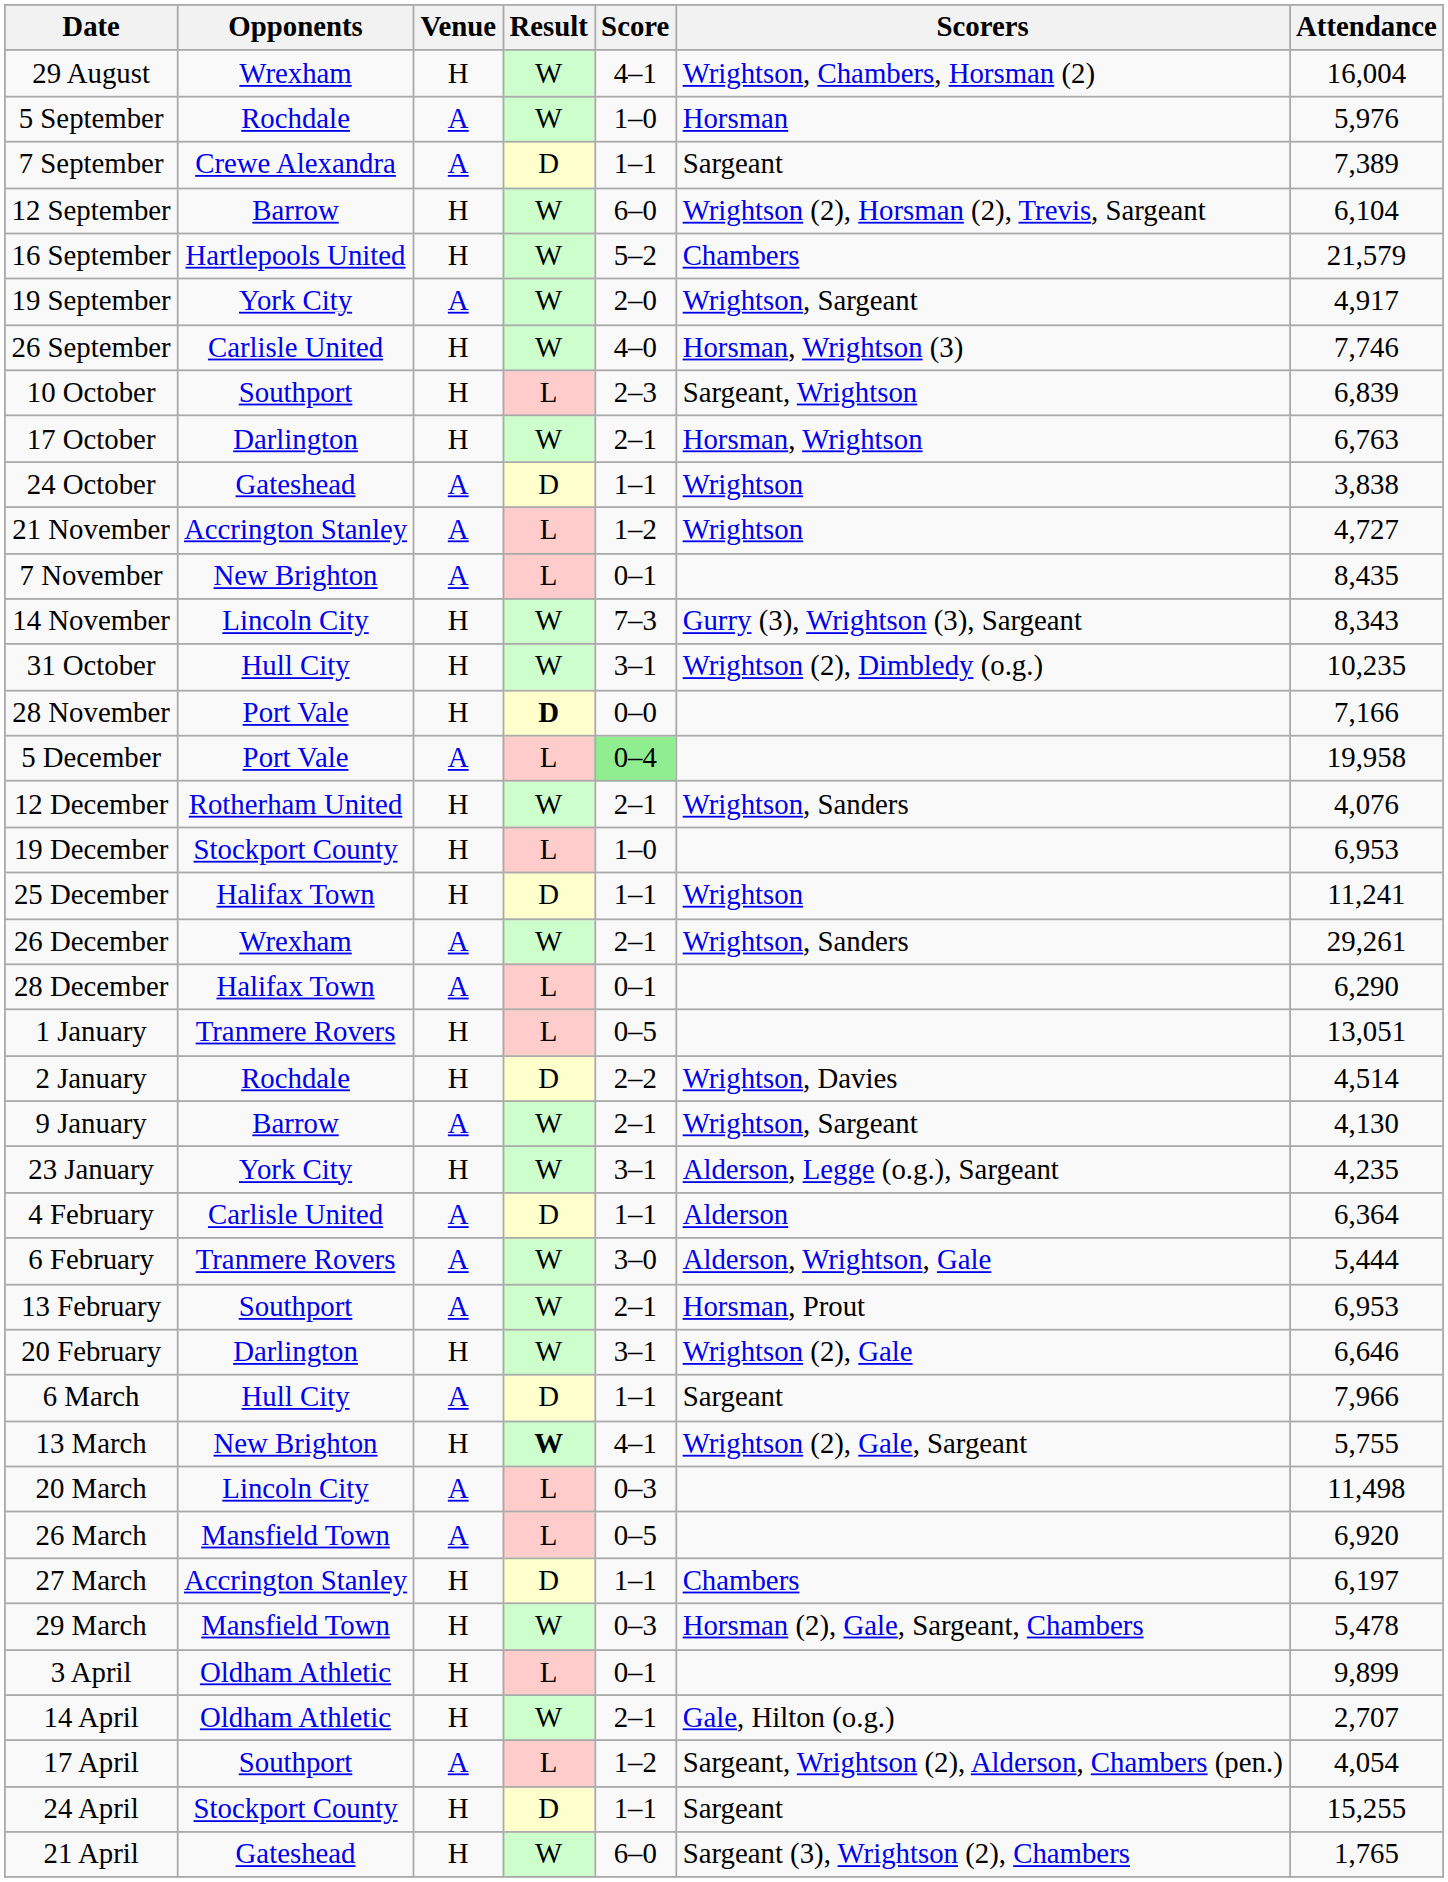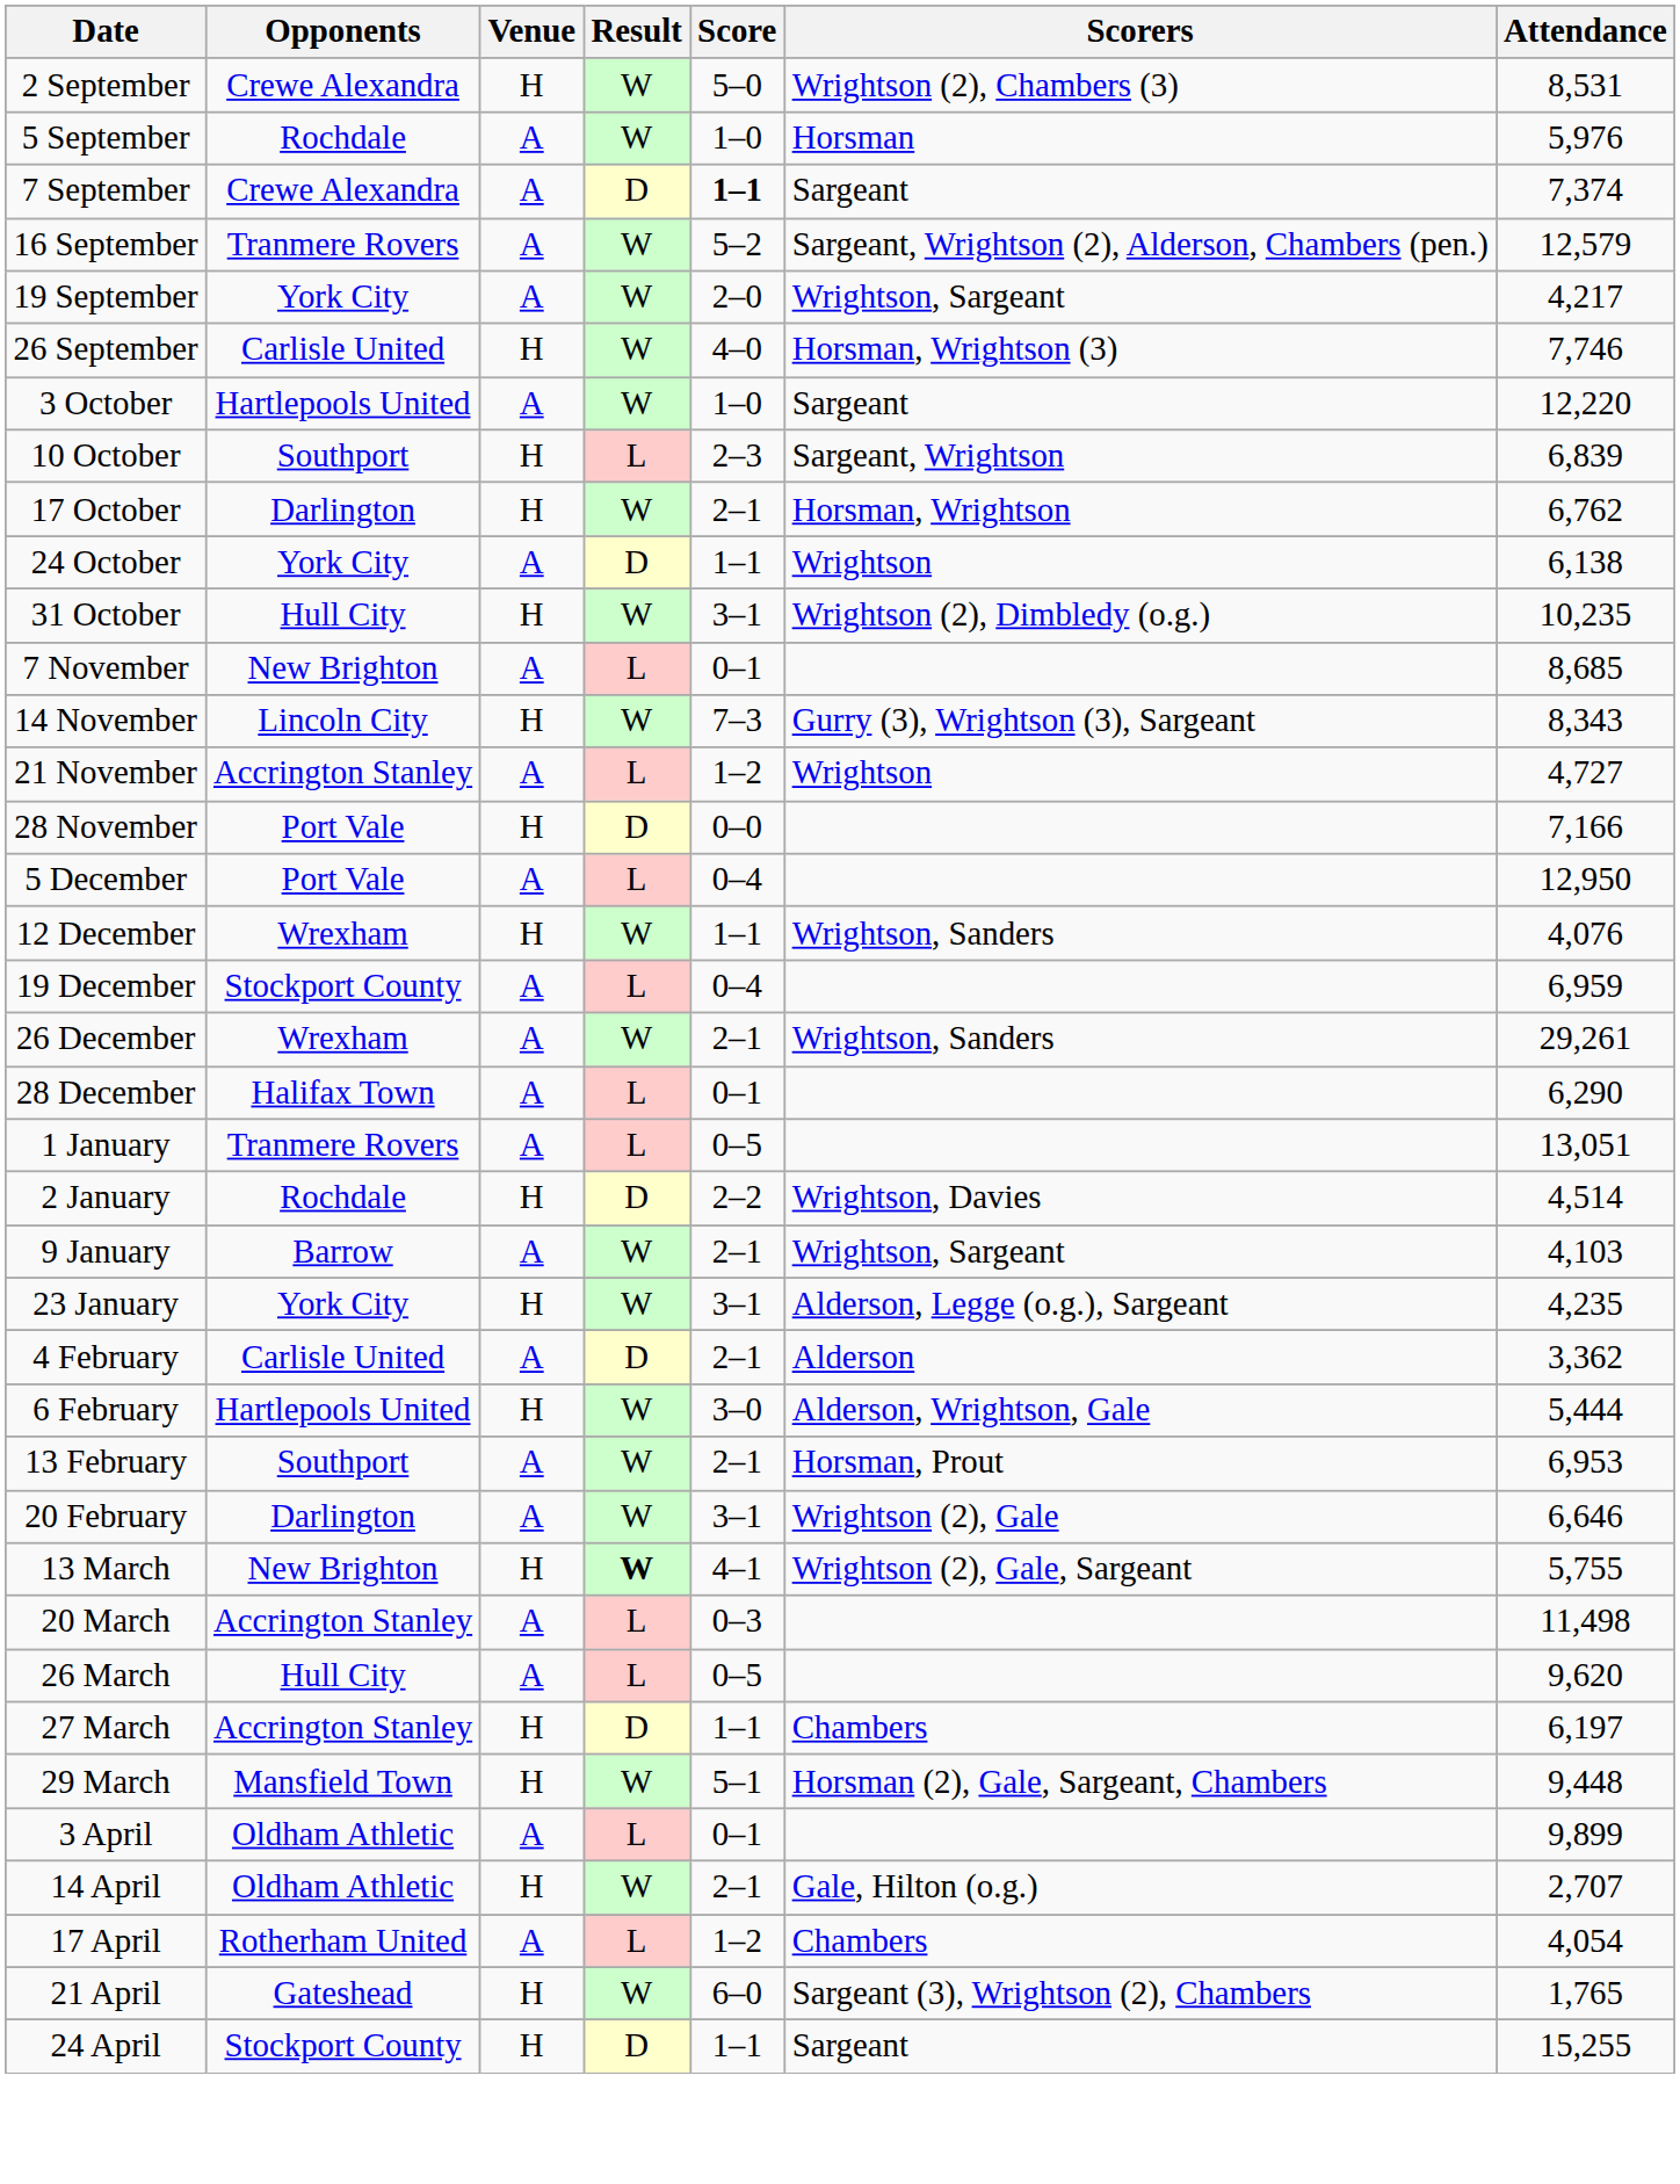- row: 29 August | Wrexham | H | W | 4–1 | Wrightson, Chambers, Horsman (2) | 16,004
+ row: 2 September | Crewe Alexandra | H | W | 5–0 | Wrightson (2), Chambers (3) | 8,531
7 September | Score: normal -> bold
7 September | Attendance: 7,389 -> 7,374
- row: 12 September | Barrow | H | W | 6–0 | Wrightson (2), Horsman (2), Trevis, Sargeant | 6,104
16 September | Opponents: Hartlepools United -> Tranmere Rovers
16 September | Venue: H -> A
16 September | Scorers: Chambers -> Sargeant, Wrightson (2), Alderson, Chambers (pen.)
16 September | Attendance: 21,579 -> 12,579
19 September | Attendance: 4,917 -> 4,217
+ row: 3 October | Hartlepools United | A | W | 1–0 | Sargeant | 12,220
17 October | Attendance: 6,763 -> 6,762
24 October | Opponents: Gateshead -> York City
24 October | Attendance: 3,838 -> 6,138
rows swapped: 31 October <-> 21 November
7 November | Attendance: 8,435 -> 8,685
28 November | Result: bold -> normal
5 December | Score: lightgreen background -> no background
5 December | Attendance: 19,958 -> 12,950
12 December | Opponents: Rotherham United -> Wrexham
12 December | Score: 2–1 -> 1–1
19 December | Venue: H -> A
19 December | Score: 1–0 -> 0–4
19 December | Attendance: 6,953 -> 6,959
- row: 25 December | Halifax Town | H | D | 1–1 | Wrightson | 11,241
1 January | Venue: H -> A
9 January | Attendance: 4,130 -> 4,103
4 February | Score: 1–1 -> 2–1
4 February | Attendance: 6,364 -> 3,362
6 February | Opponents: Tranmere Rovers -> Hartlepools United
6 February | Venue: A -> H
20 February | Venue: H -> A
- row: 6 March | Hull City | A | D | 1–1 | Sargeant | 7,966
20 March | Opponents: Lincoln City -> Accrington Stanley
26 March | Opponents: Mansfield Town -> Hull City
26 March | Attendance: 6,920 -> 9,620
29 March | Score: 0–3 -> 5–1
29 March | Attendance: 5,478 -> 9,448
3 April | Venue: H -> A
17 April | Opponents: Southport -> Rotherham United
17 April | Scorers: Sargeant, Wrightson (2), Alderson, Chambers (pen.) -> Chambers
rows swapped: 21 April <-> 24 April
